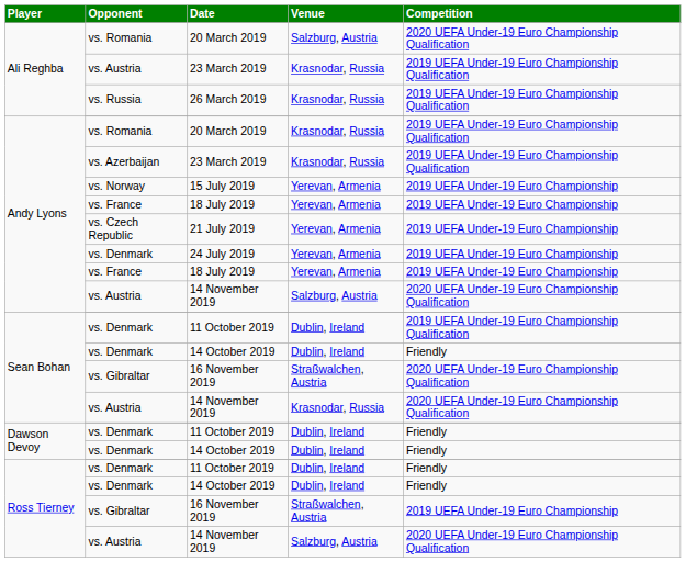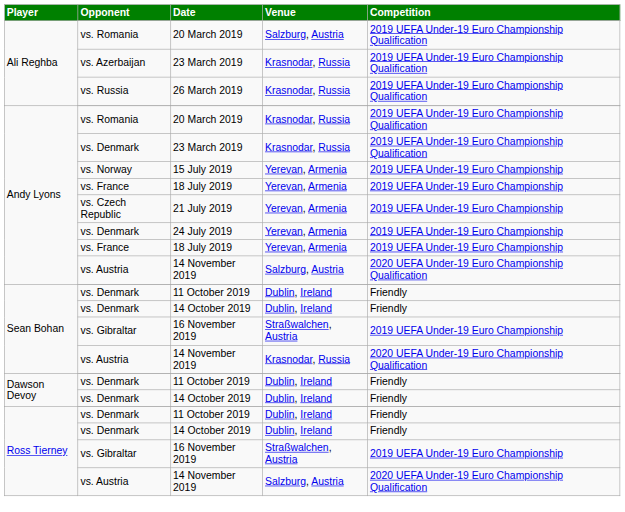Ali Reghba / 20 March 2019 | Competition: 2020 UEFA Under-19 Euro Championship Qualification -> 2019 UEFA Under-19 Euro Championship Qualification
Ali Reghba / 23 March 2019 | Opponent: vs. Austria -> vs. Azerbaijan
Andy Lyons / 23 March 2019 | Opponent: vs. Azerbaijan -> vs. Denmark
Sean Bohan / 11 October 2019 | Competition: 2019 UEFA Under-19 Euro Championship Qualification -> Friendly
Sean Bohan / 16 November 2019 | Competition: 2020 UEFA Under-19 Euro Championship Qualification -> 2019 UEFA Under-19 Euro Championship
